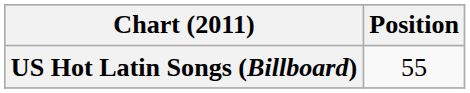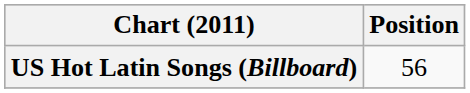US Hot Latin Songs (Billboard) | Position: 55 -> 56
